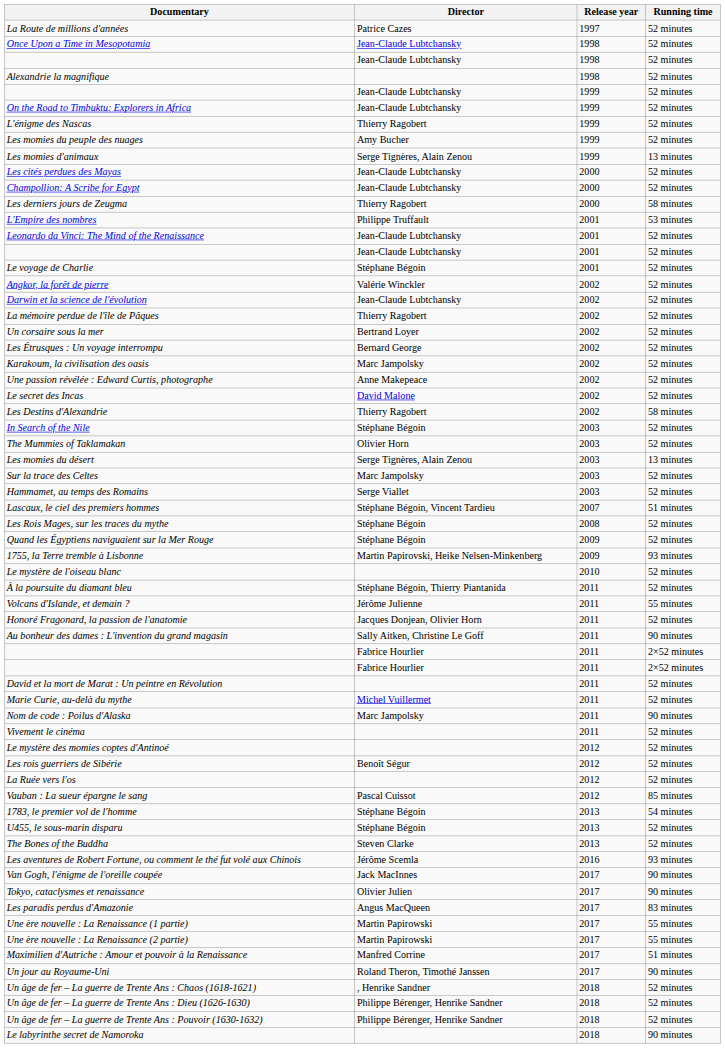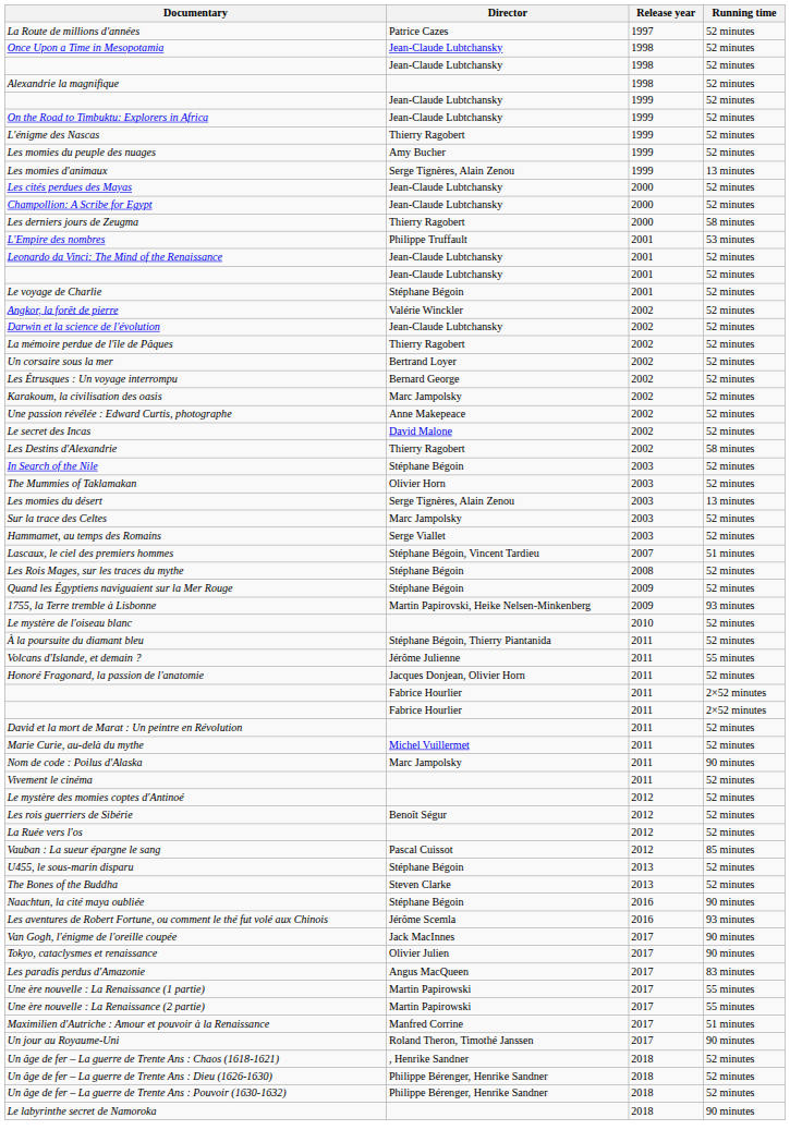- row: Au bonheur des dames : L'invention du grand magasin | Sally Aitken, Christine Le Goff | 2011 | 90 minutes
- row: 1783, le premier vol de l'homme | Stéphane Bégoin | 2013 | 54 minutes
+ row: Naachtun, la cité maya oubliée | Stéphane Bégoin | 2016 | 90 minutes
